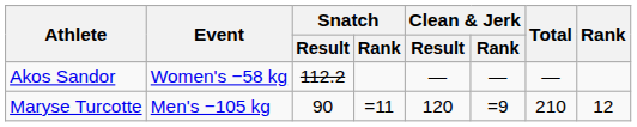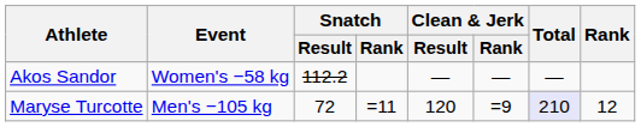Maryse Turcotte | Snatch / Result: 90 -> 72
Maryse Turcotte | Total: no background -> lavender background
